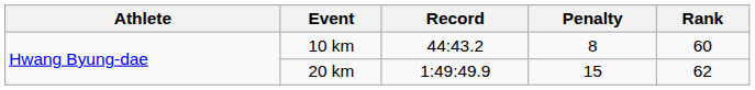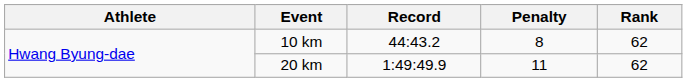10 km | Rank: 60 -> 62
20 km | Penalty: 15 -> 11
